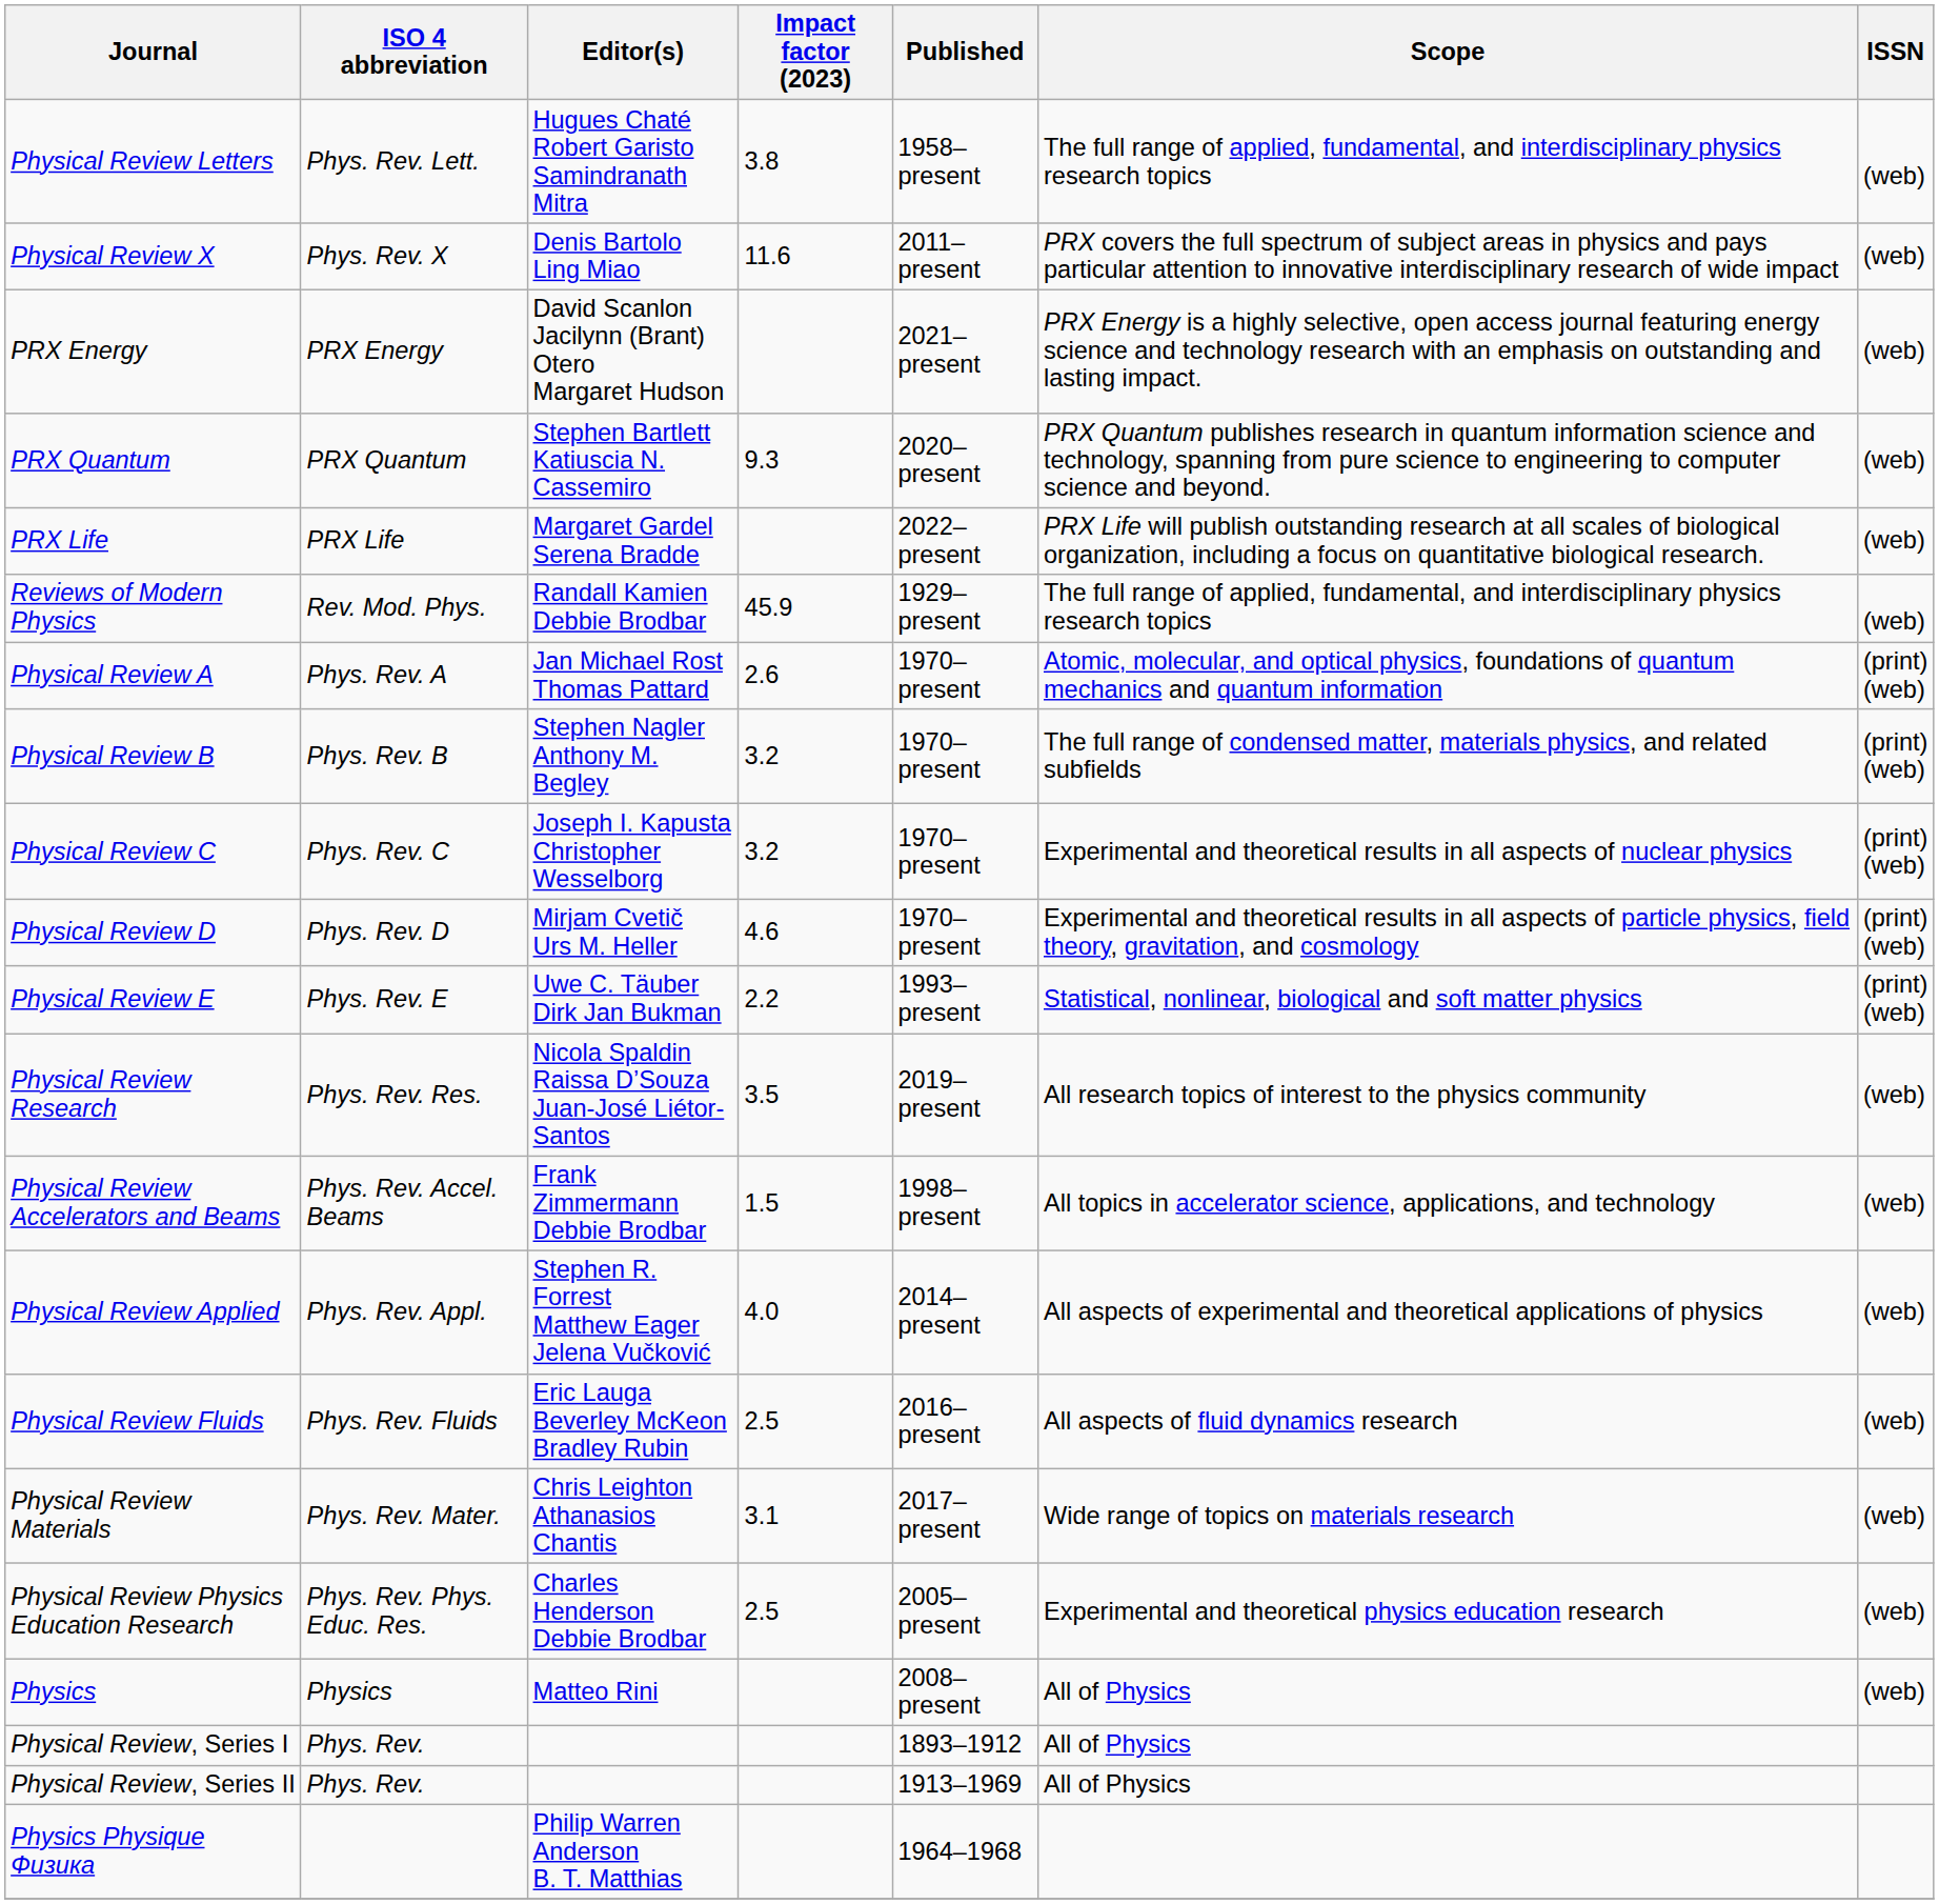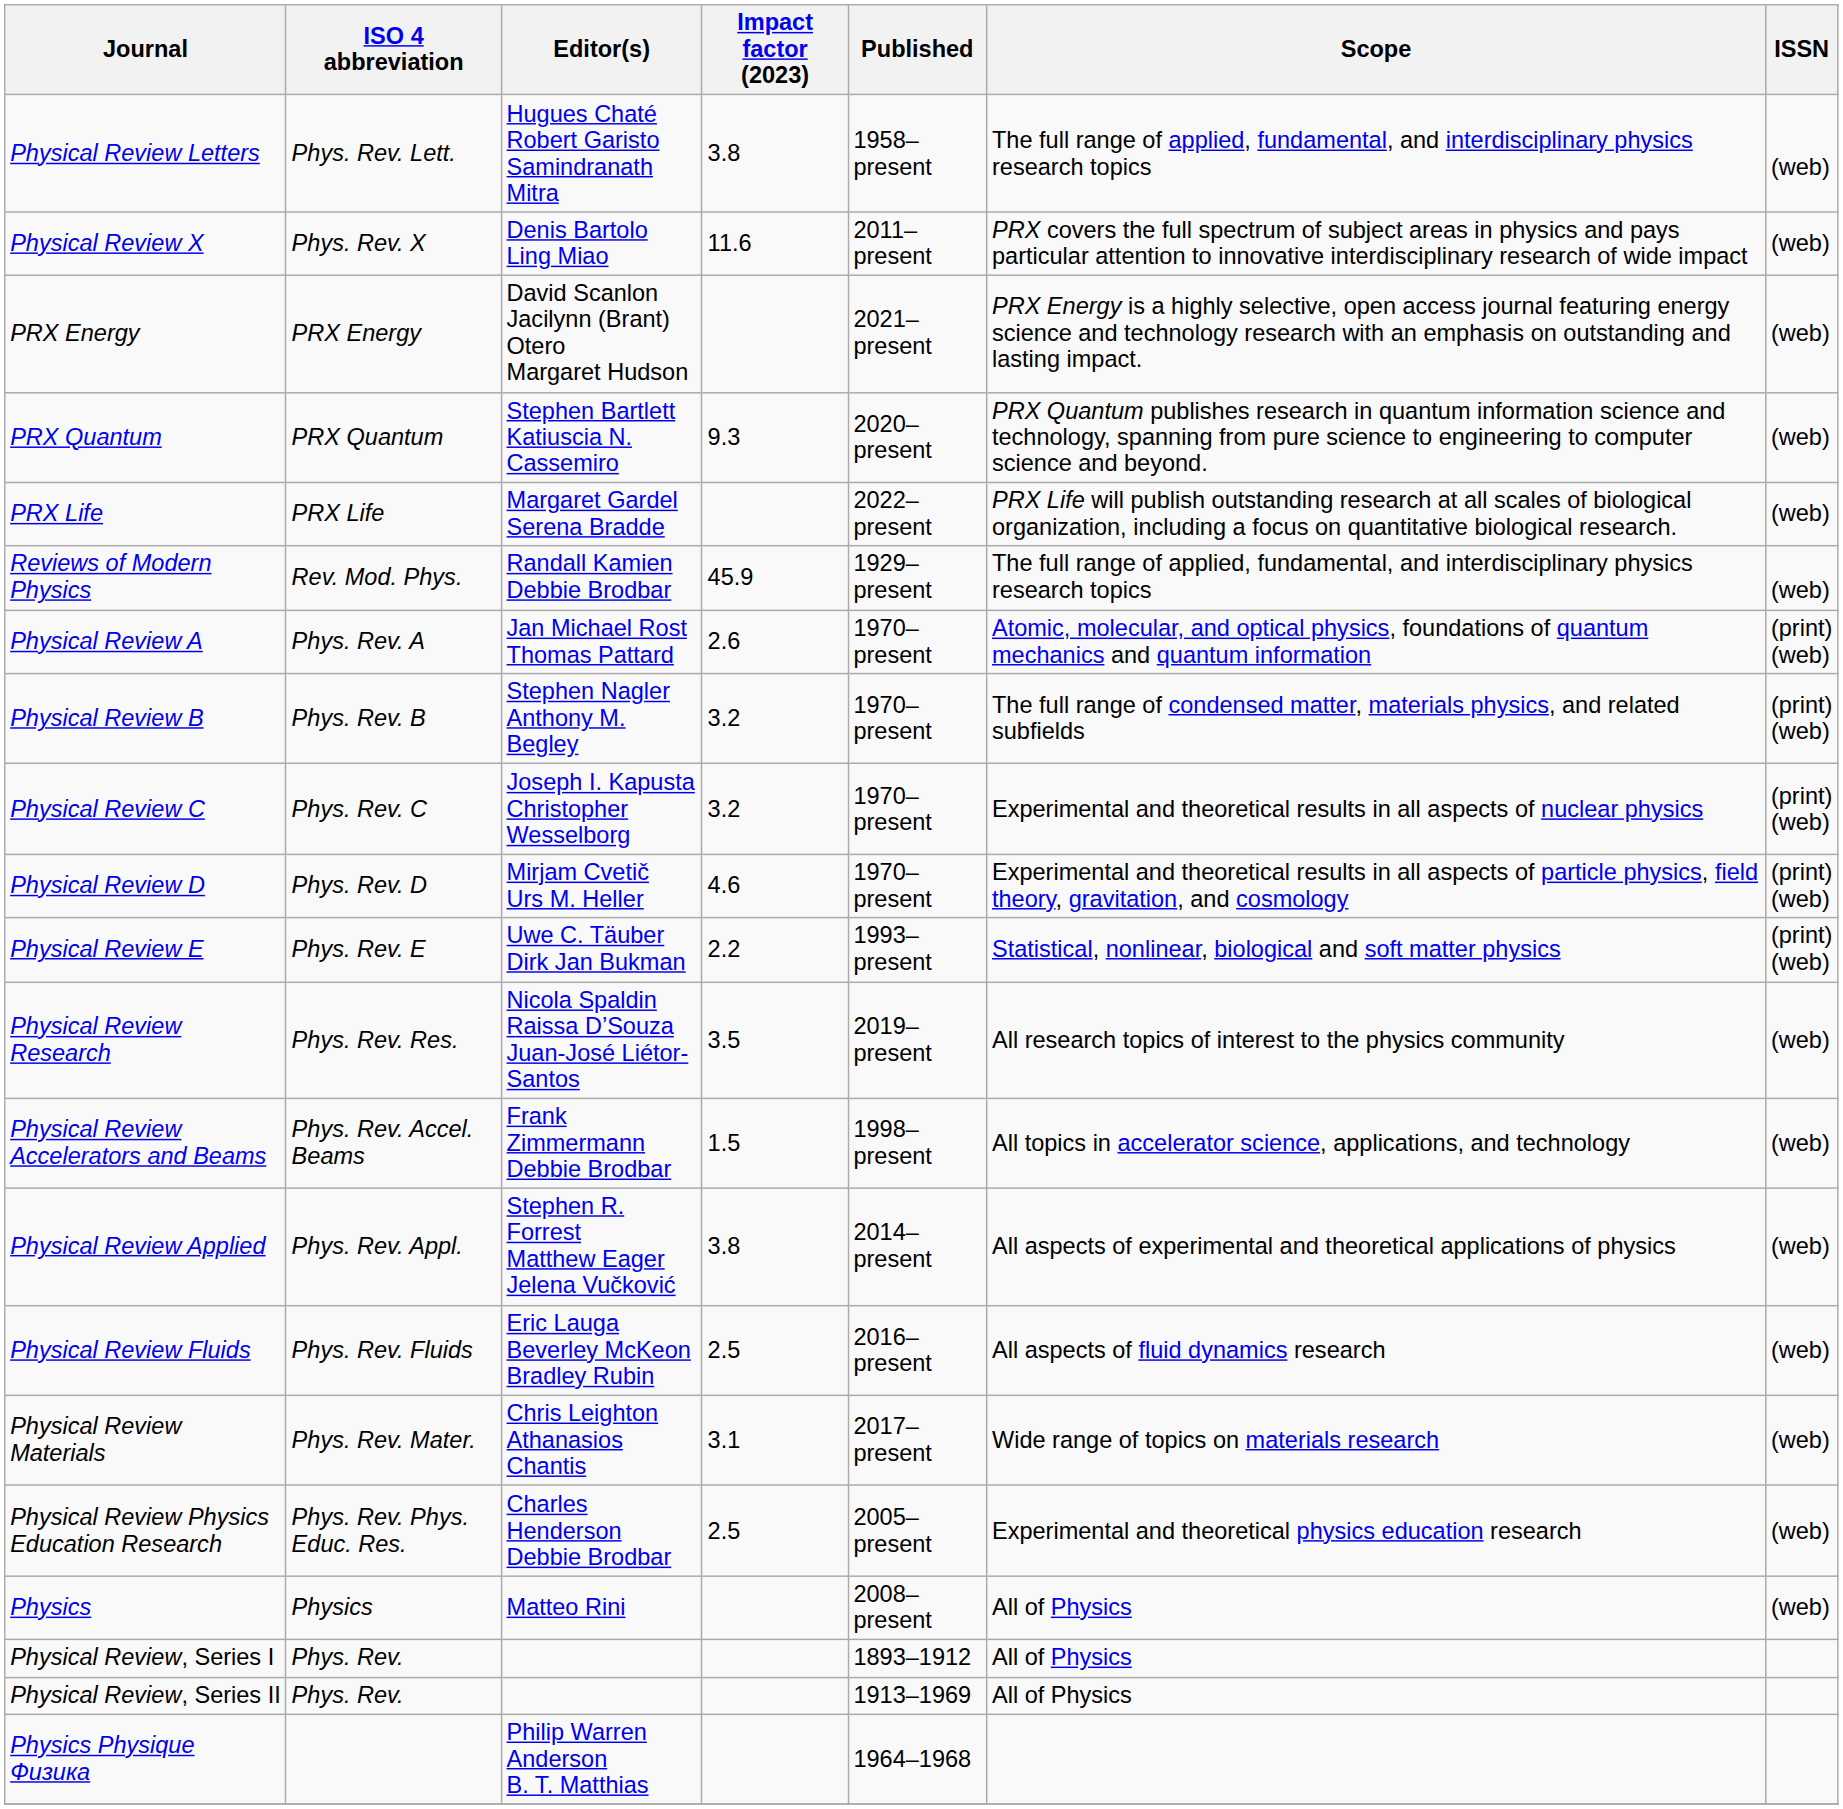Physical Review Applied | Impact factor (2023): 4.0 -> 3.8
